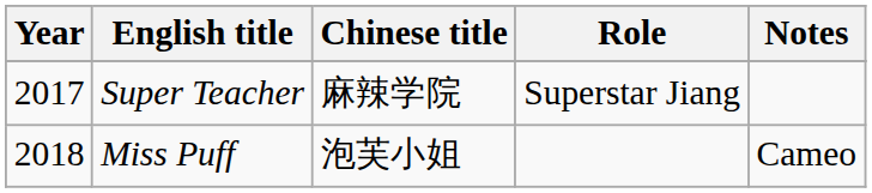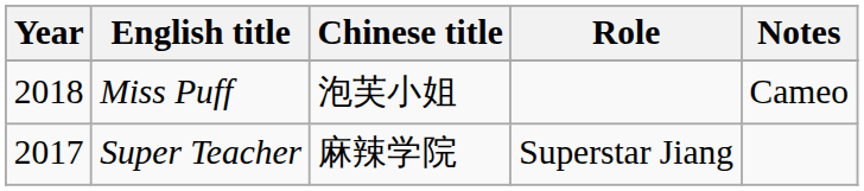rows swapped: Super Teacher <-> Miss Puff
